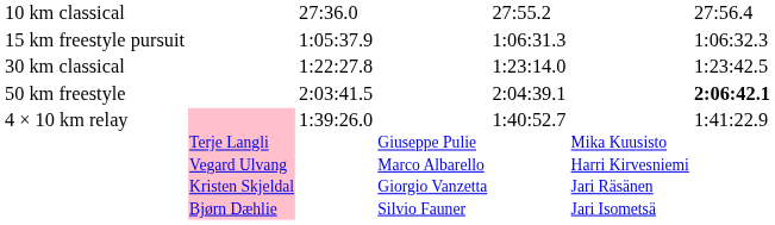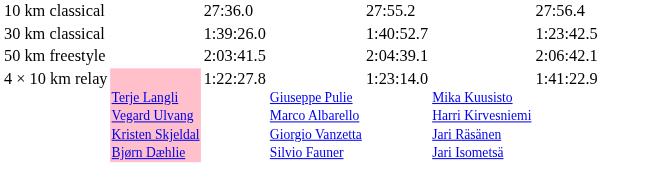- row: 15 km freestyle pursuit | 1:05:37.9 | 1:06:31.3 | 1:06:32.3
30 km classical | column 3: 1:22:27.8 -> 1:39:26.0
30 km classical | column 5: 1:23:14.0 -> 1:40:52.7
50 km freestyle | column 7: bold -> normal
4 × 10 km relay | column 3: 1:39:26.0 -> 1:22:27.8
4 × 10 km relay | column 5: 1:40:52.7 -> 1:23:14.0
